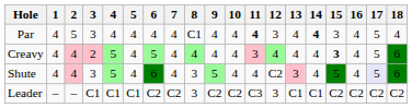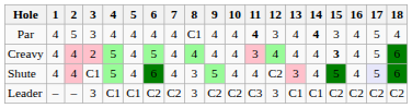Shute | 3: 3 -> C1
Leader | 3: C1 -> 3
